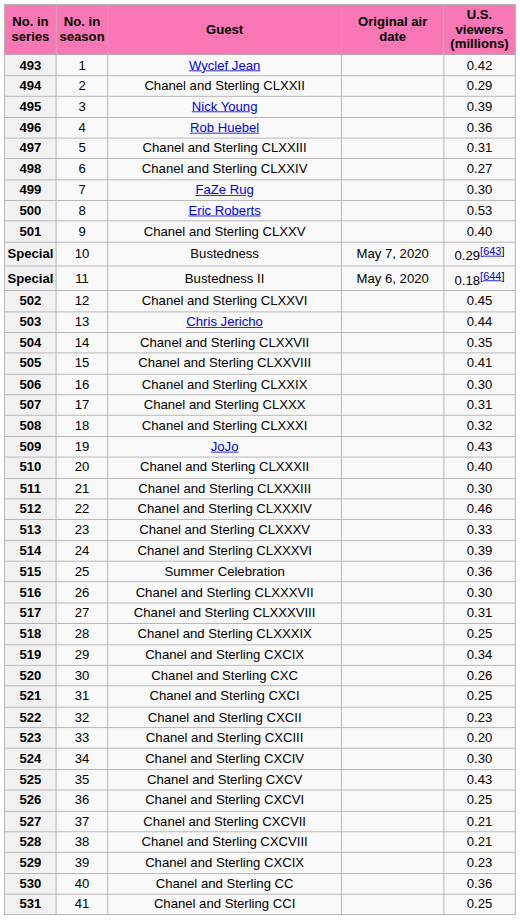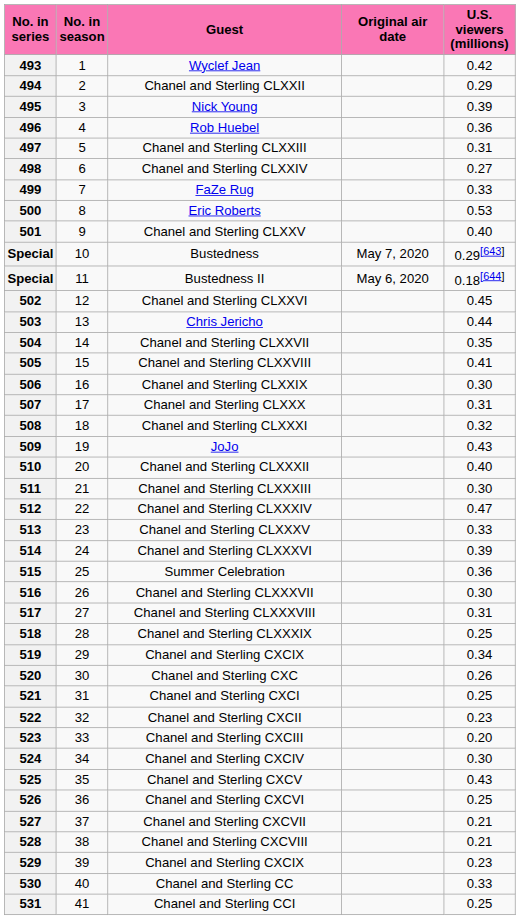499 | U.S. viewers (millions): 0.30 -> 0.33
512 | U.S. viewers (millions): 0.46 -> 0.47
530 | U.S. viewers (millions): 0.36 -> 0.33
